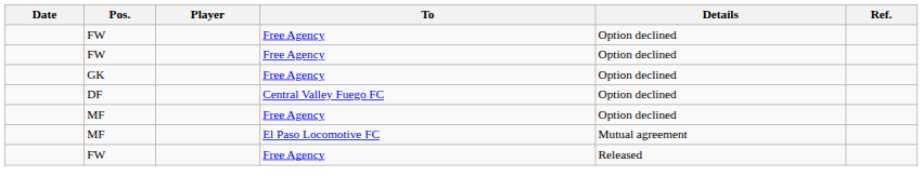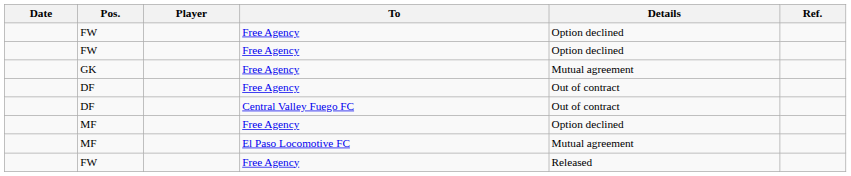GK | Details: Option declined -> Mutual agreement
+ row: DF | Free Agency | Out of contract
DF / Central Valley Fuego FC | Details: Option declined -> Out of contract
